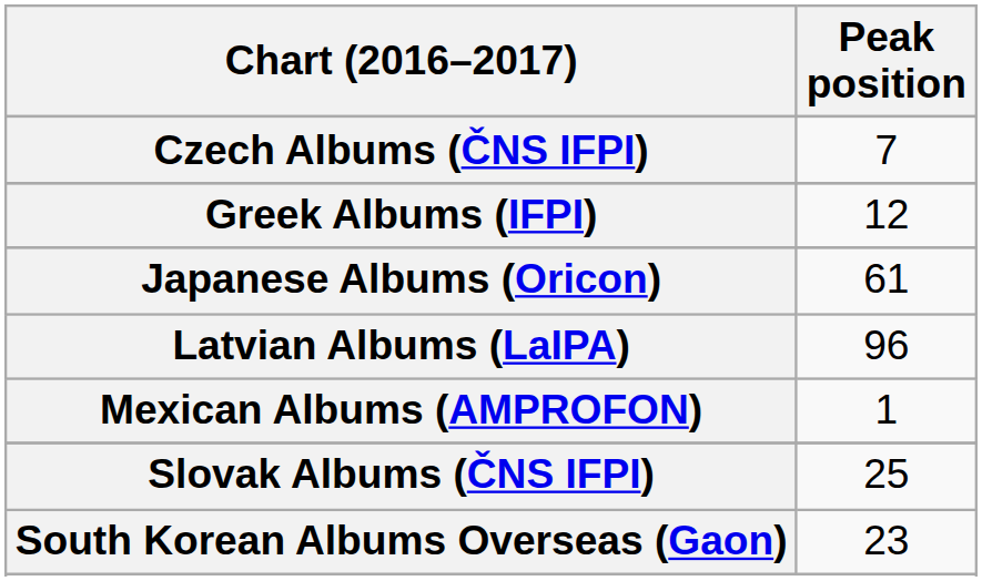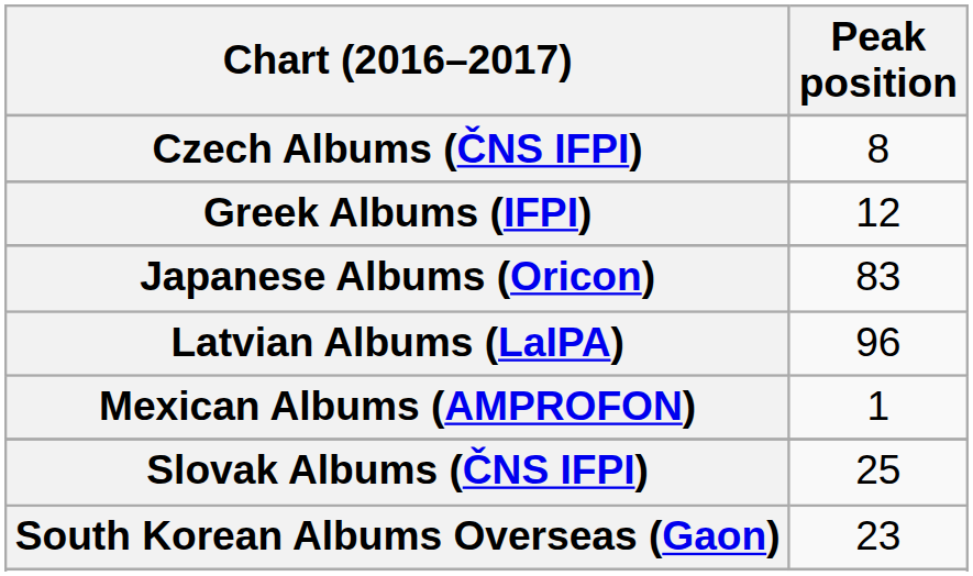Czech Albums (ČNS IFPI) | Peak position: 7 -> 8
Japanese Albums (Oricon) | Peak position: 61 -> 83
